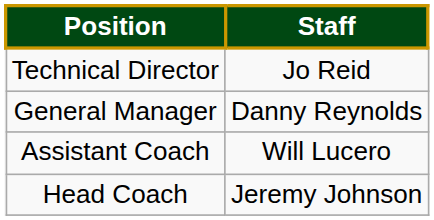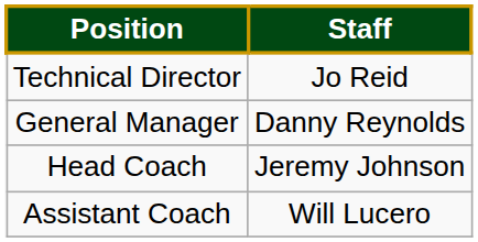rows swapped: Head Coach <-> Assistant Coach
